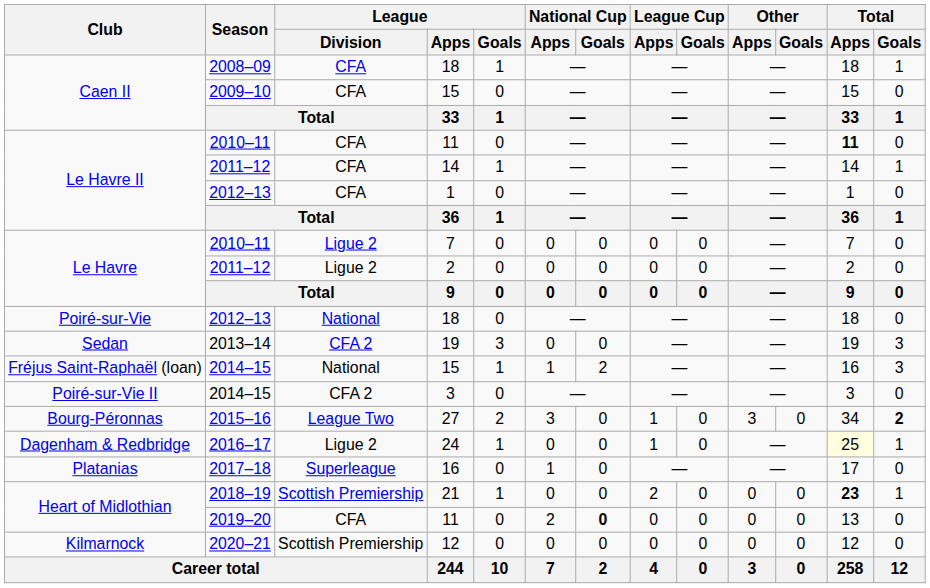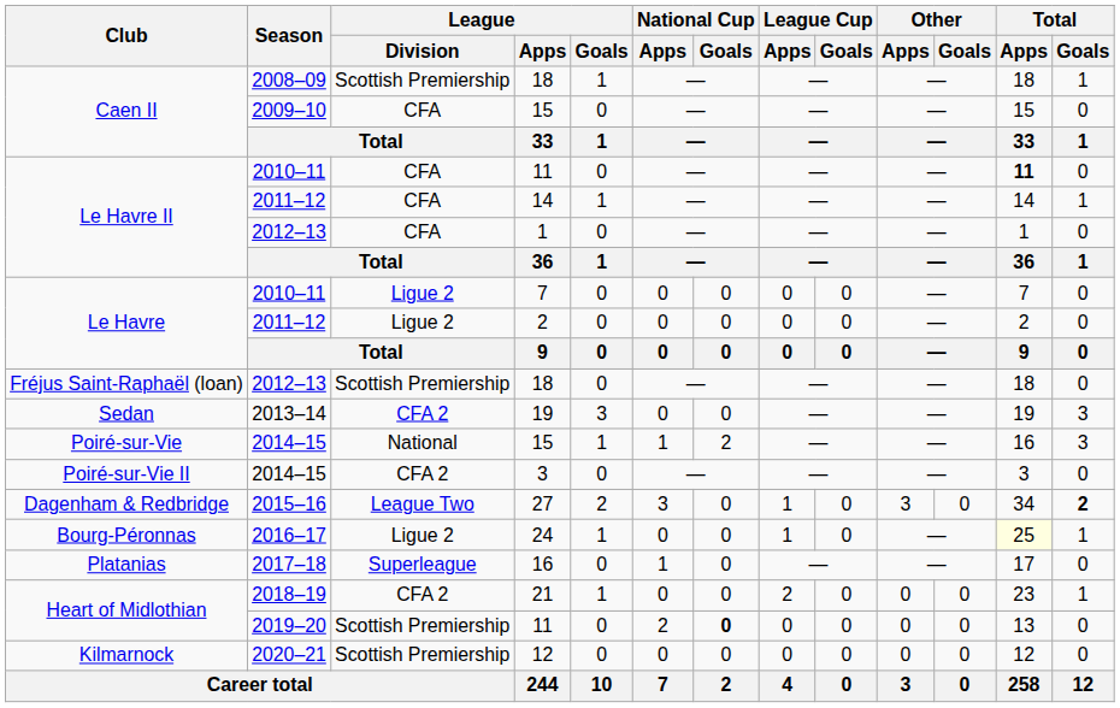2008–09 / 18 | League / Division: CFA -> Scottish Premiership
2012–13 / 18 | Club: Poiré-sur-Vie -> Fréjus Saint-Raphaël (loan)
2012–13 / 18 | League / Division: National -> Scottish Premiership
2014–15 / 15 | Club: Fréjus Saint-Raphaël (loan) -> Poiré-sur-Vie
27 | Club: Bourg-Péronnas -> Dagenham & Redbridge
24 | Club: Dagenham & Redbridge -> Bourg-Péronnas
21 | League / Division: Scottish Premiership -> CFA 2
21 | Total / Apps: bold -> normal
2019–20 / 11 | League / Division: CFA -> Scottish Premiership
